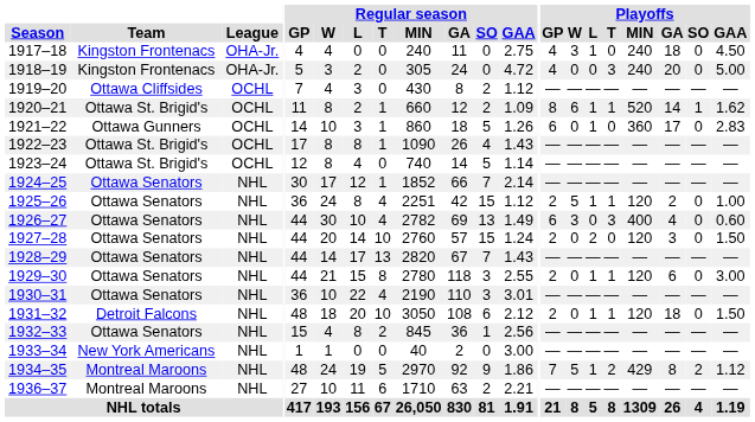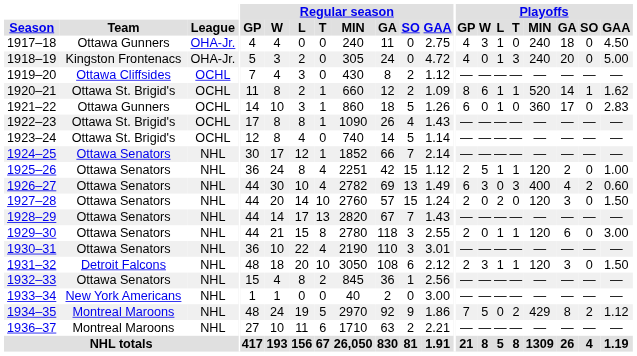1917–18 | Team: Kingston Frontenacs -> Ottawa Gunners
1918–19 | Playoffs / L: 0 -> 1
1926–27 | Playoffs / SO: 0 -> 2
1931–32 | Playoffs / W: 0 -> 3
1931–32 | Playoffs / GA: 18 -> 3
1934–35 | Playoffs / L: 1 -> 0
